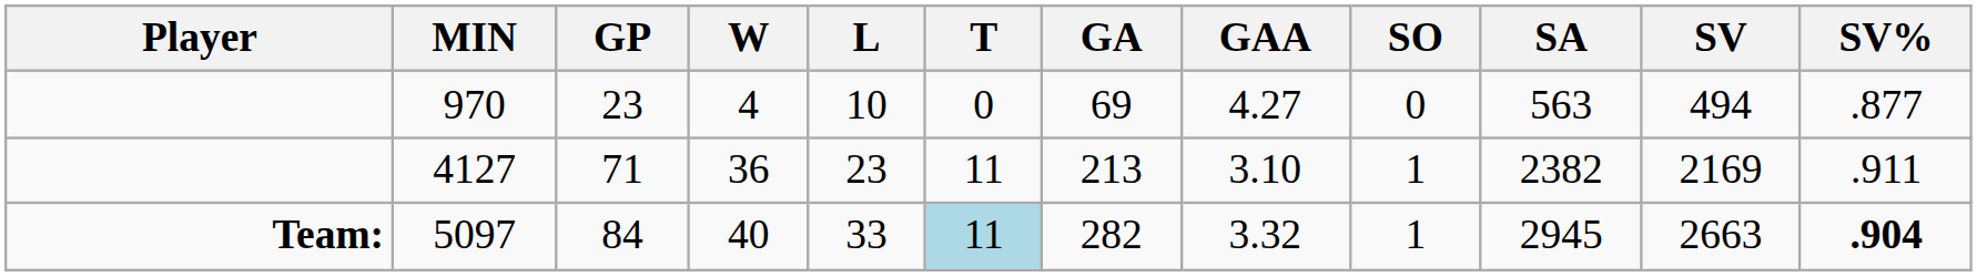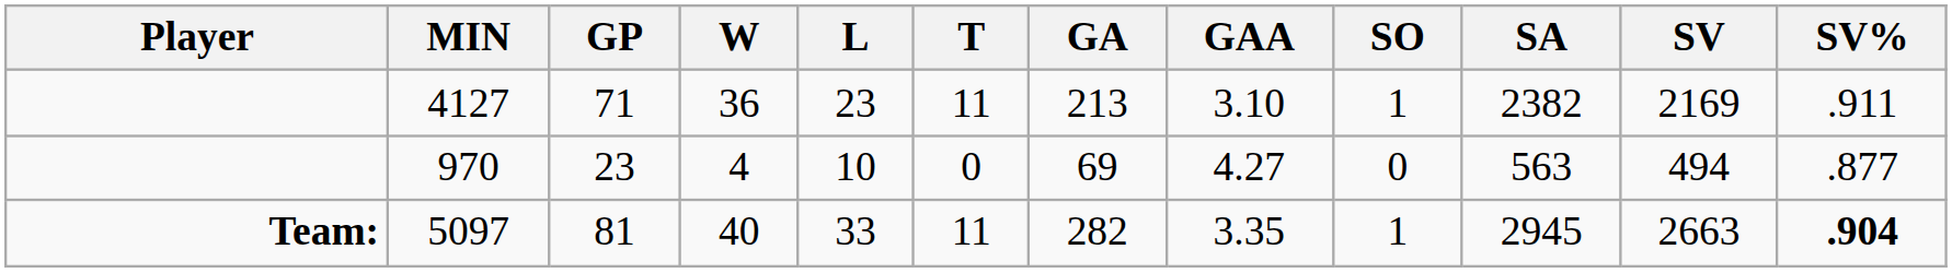rows swapped: 4127 <-> 970
5097 | GP: 84 -> 81
5097 | T: lightblue background -> no background
5097 | GAA: 3.32 -> 3.35
